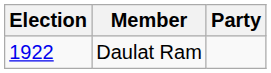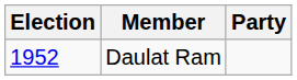Daulat Ram | Election: 1922 -> 1952
